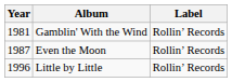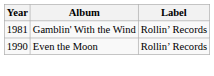Even the Moon | Year: 1987 -> 1990
- row: 1996 | Little by Little | Rollin’ Records
